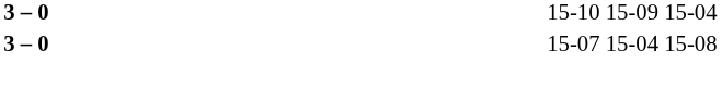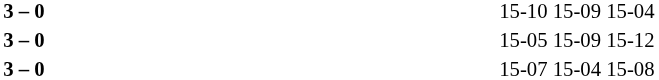+ row: 3 – 0 | 15-05 15-09 15-12
